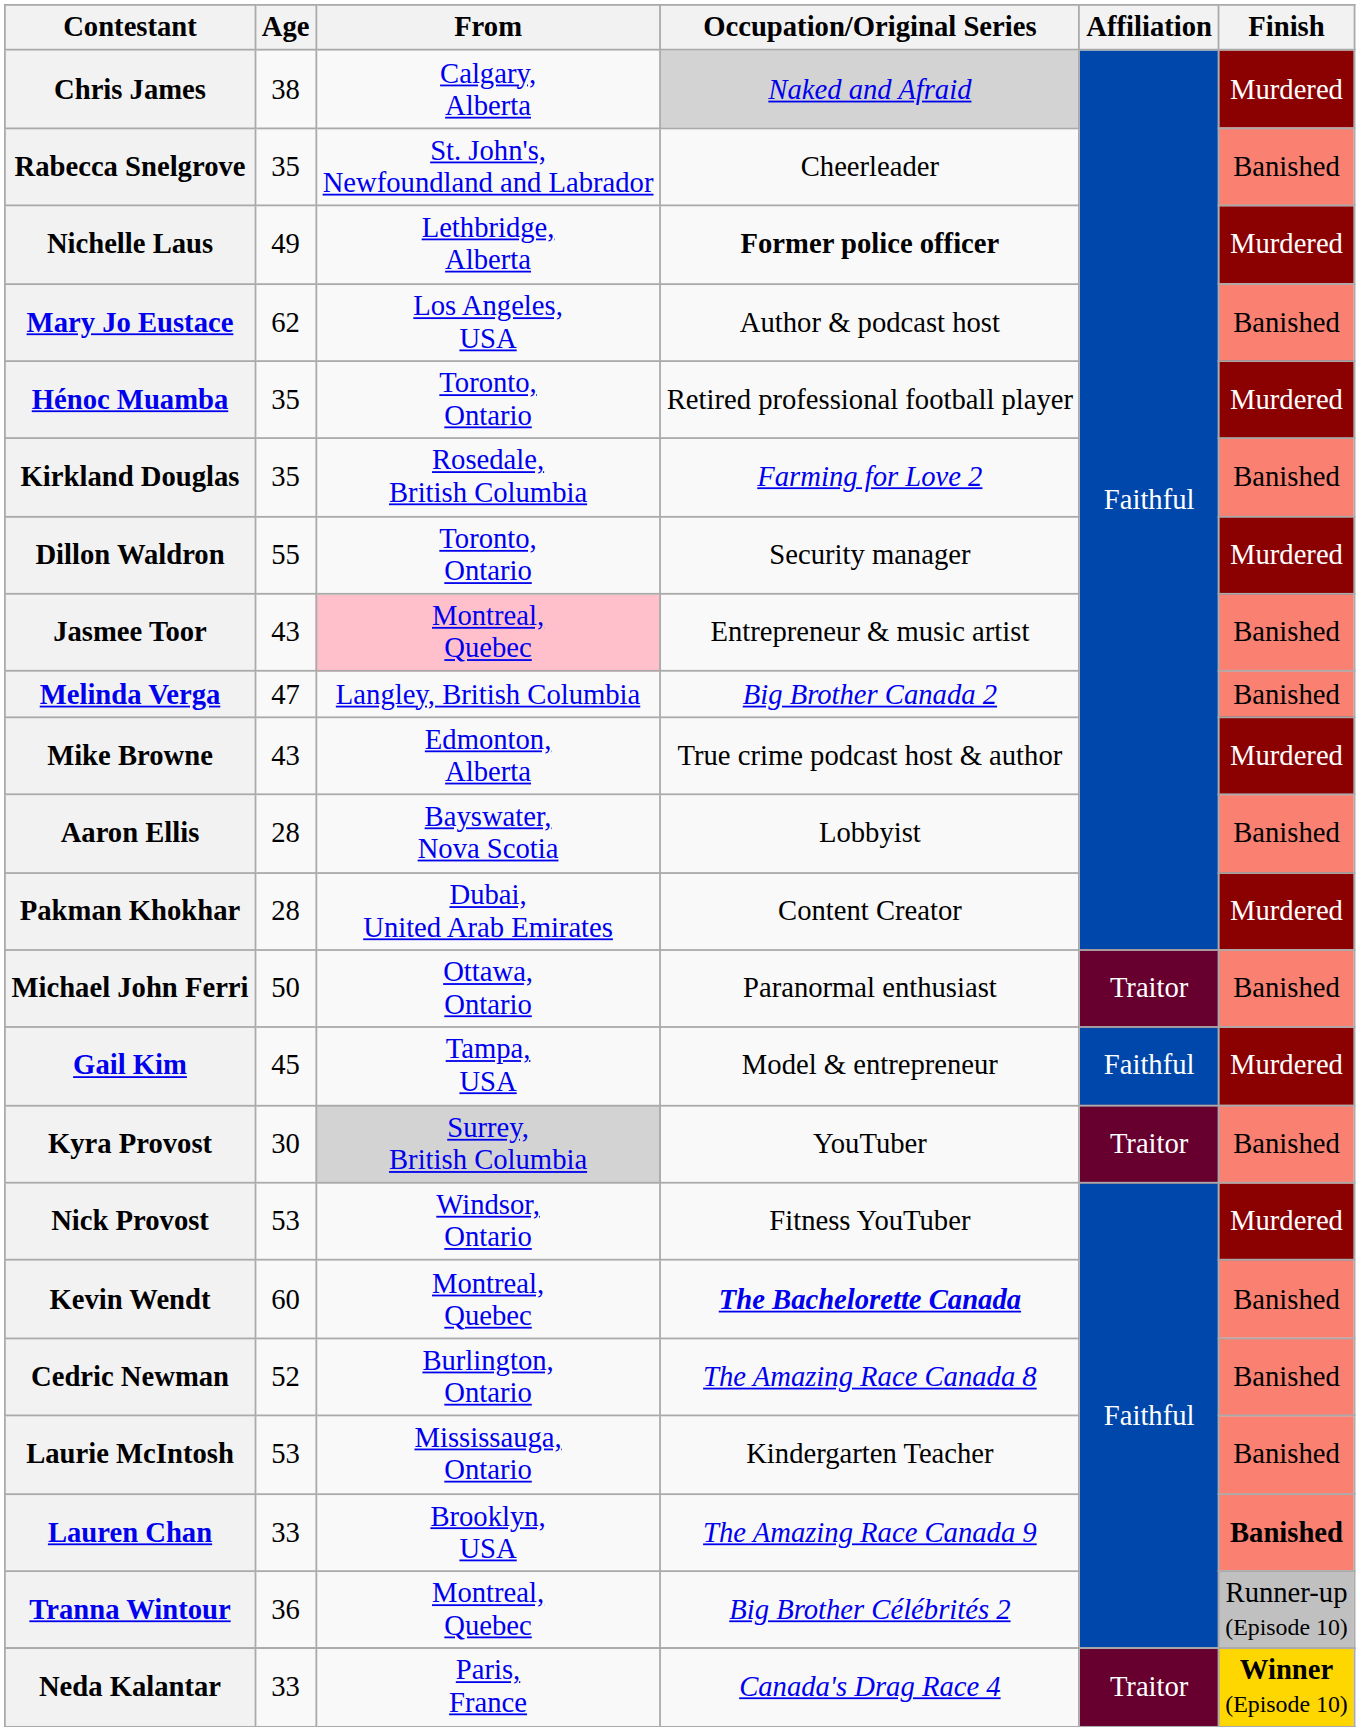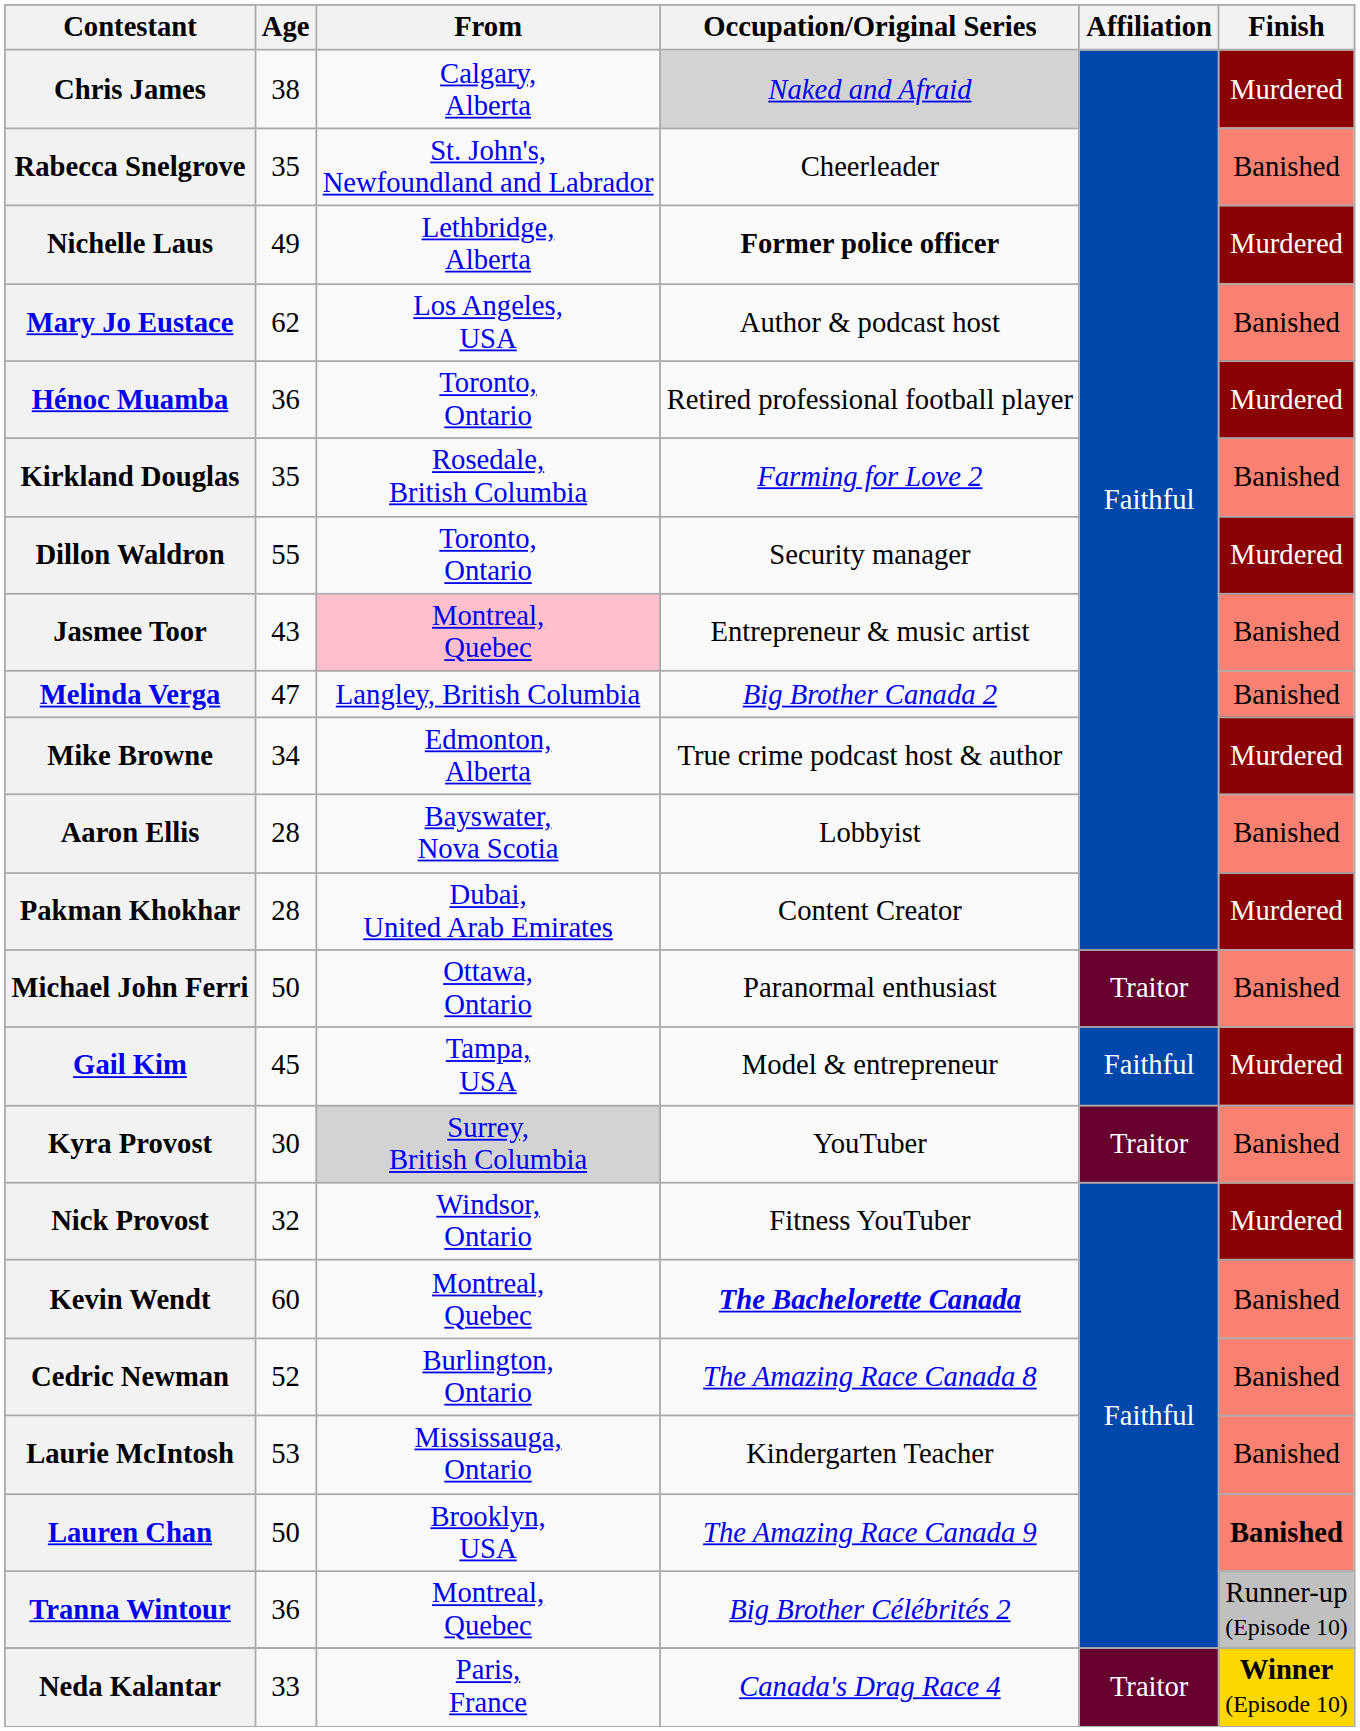Hénoc Muamba | Age: 35 -> 36
Mike Browne | Age: 43 -> 34
Nick Provost | Age: 53 -> 32
Lauren Chan | Age: 33 -> 50
